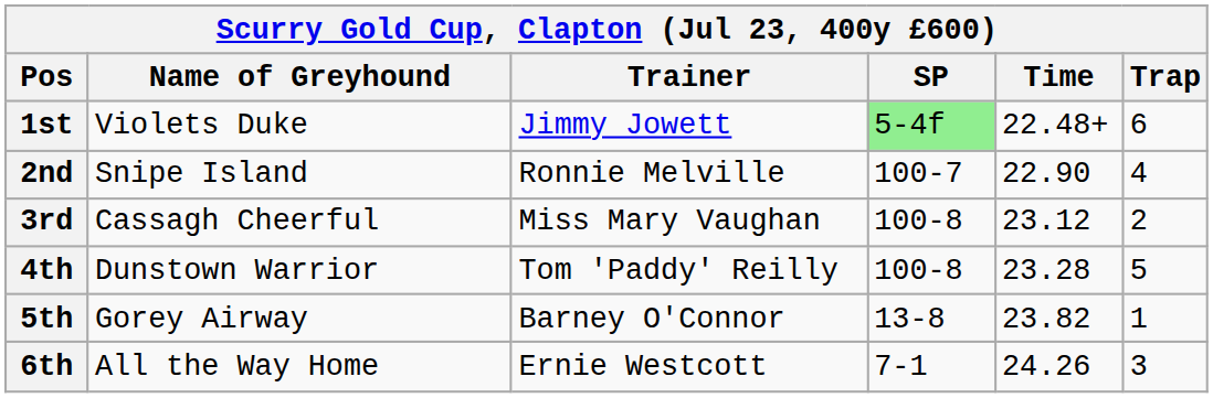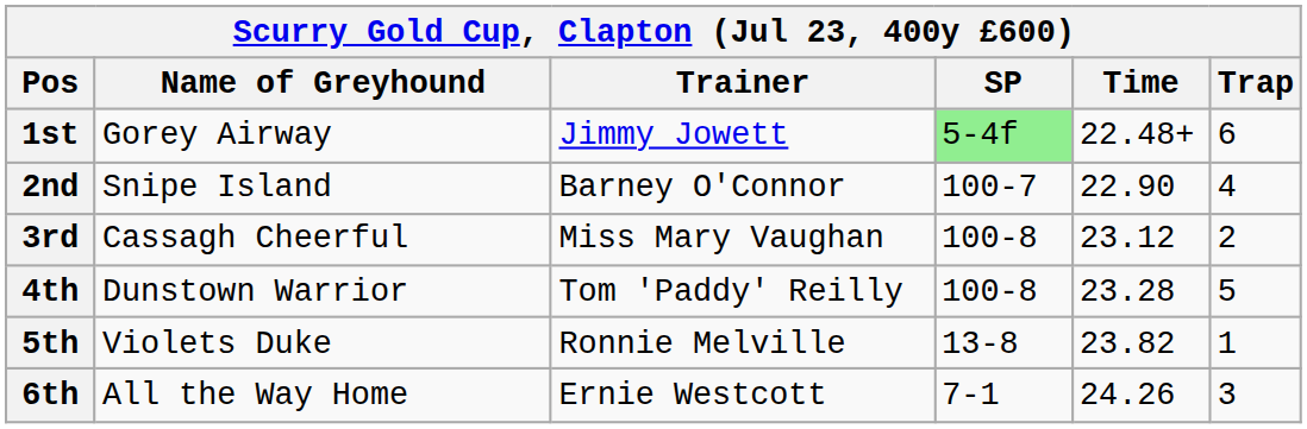1st | Name of Greyhound: Violets Duke -> Gorey Airway
2nd | Trainer: Ronnie Melville -> Barney O'Connor
5th | Name of Greyhound: Gorey Airway -> Violets Duke
5th | Trainer: Barney O'Connor -> Ronnie Melville
